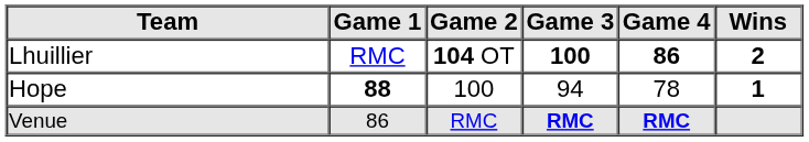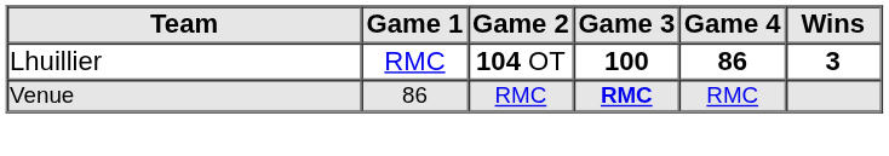Lhuillier | Wins: 2 -> 3
- row: Hope | 88 | 100 | 94 | 78 | 1
Venue | Game 4: bold -> normal
